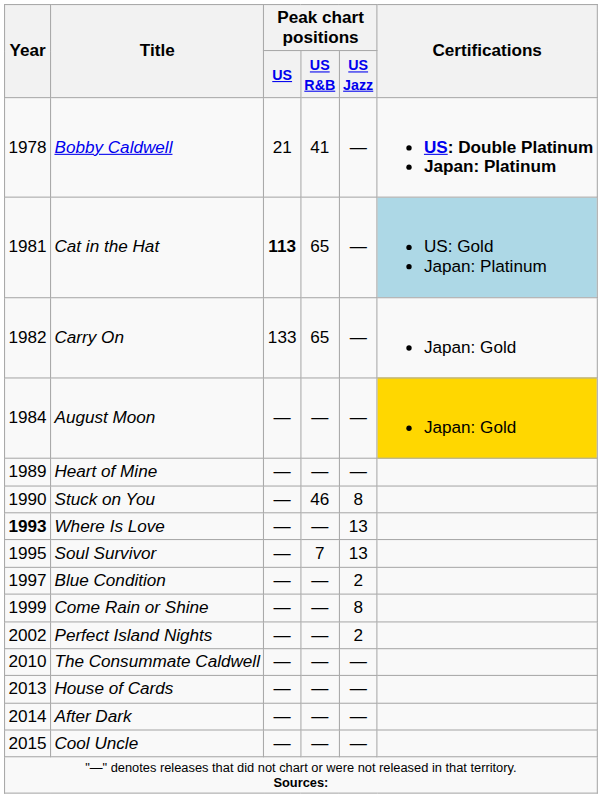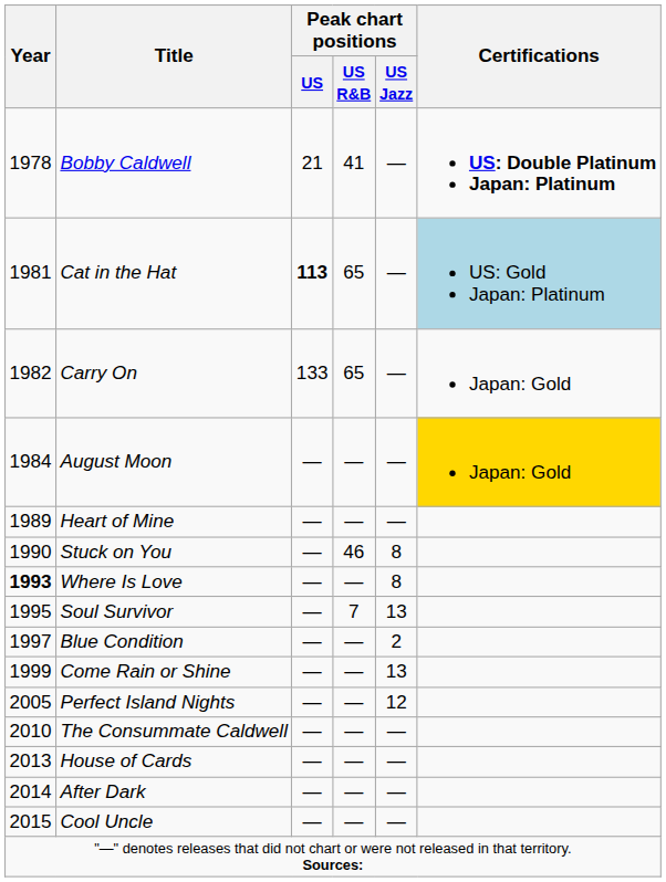Where Is Love | Peak chart positions / US Jazz: 13 -> 8
Come Rain or Shine | Peak chart positions / US Jazz: 8 -> 13
Perfect Island Nights | Year: 2002 -> 2005
Perfect Island Nights | Peak chart positions / US Jazz: 2 -> 12
